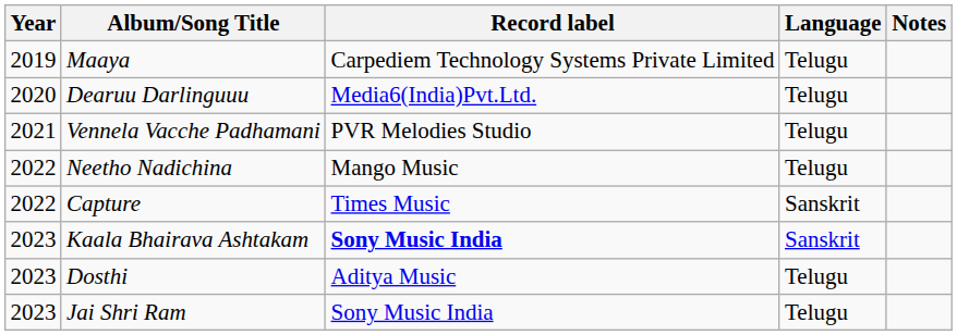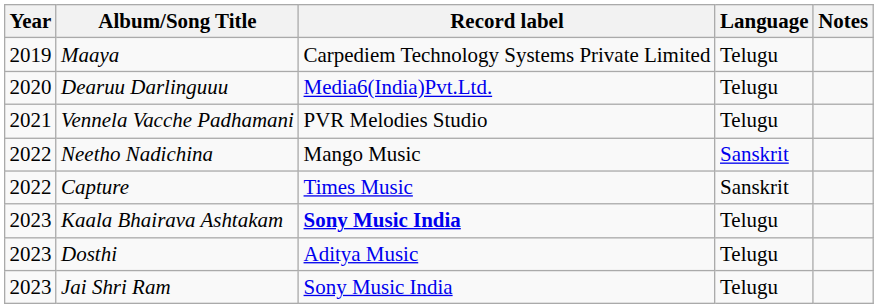Neetho Nadichina | Language: Telugu -> Sanskrit
Kaala Bhairava Ashtakam | Language: Sanskrit -> Telugu
